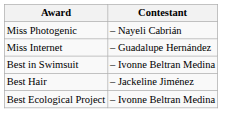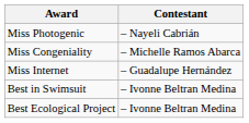+ row: Miss Congeniality | – Michelle Ramos Abarca
- row: Best Hair | – Jackeline Jiménez
